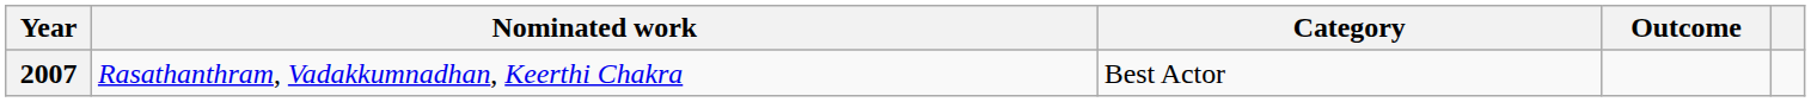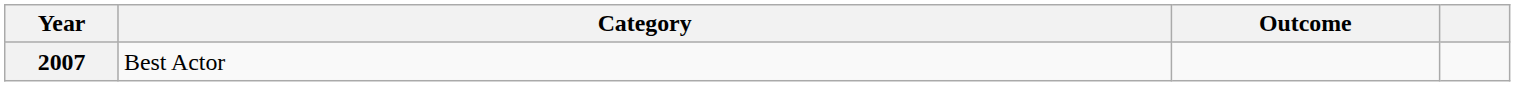- column: Nominated work | Rasathanthram, Vadakkumnadhan, Keerthi Chakra
